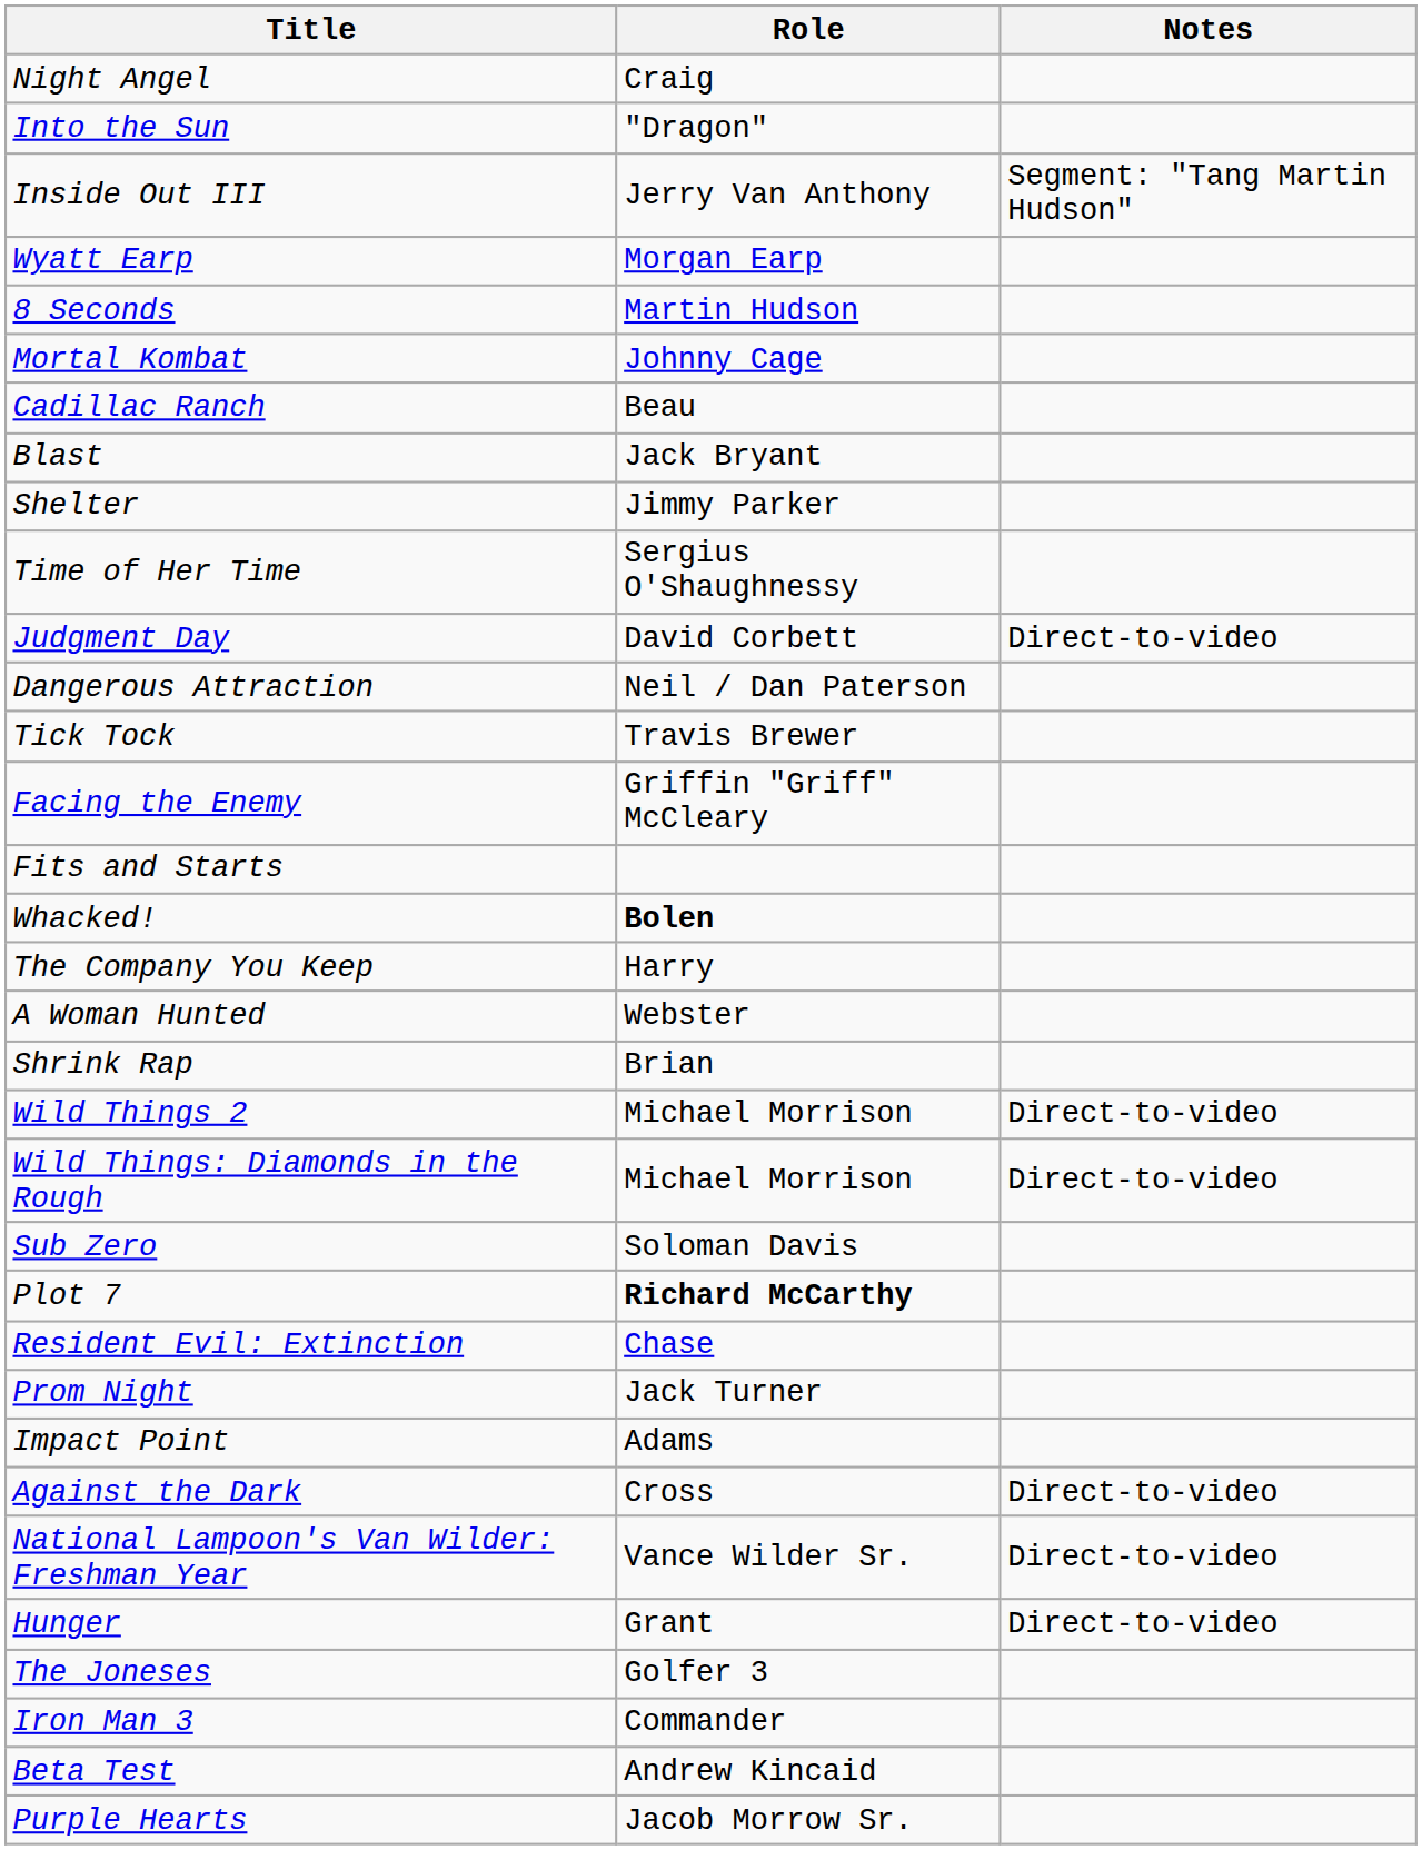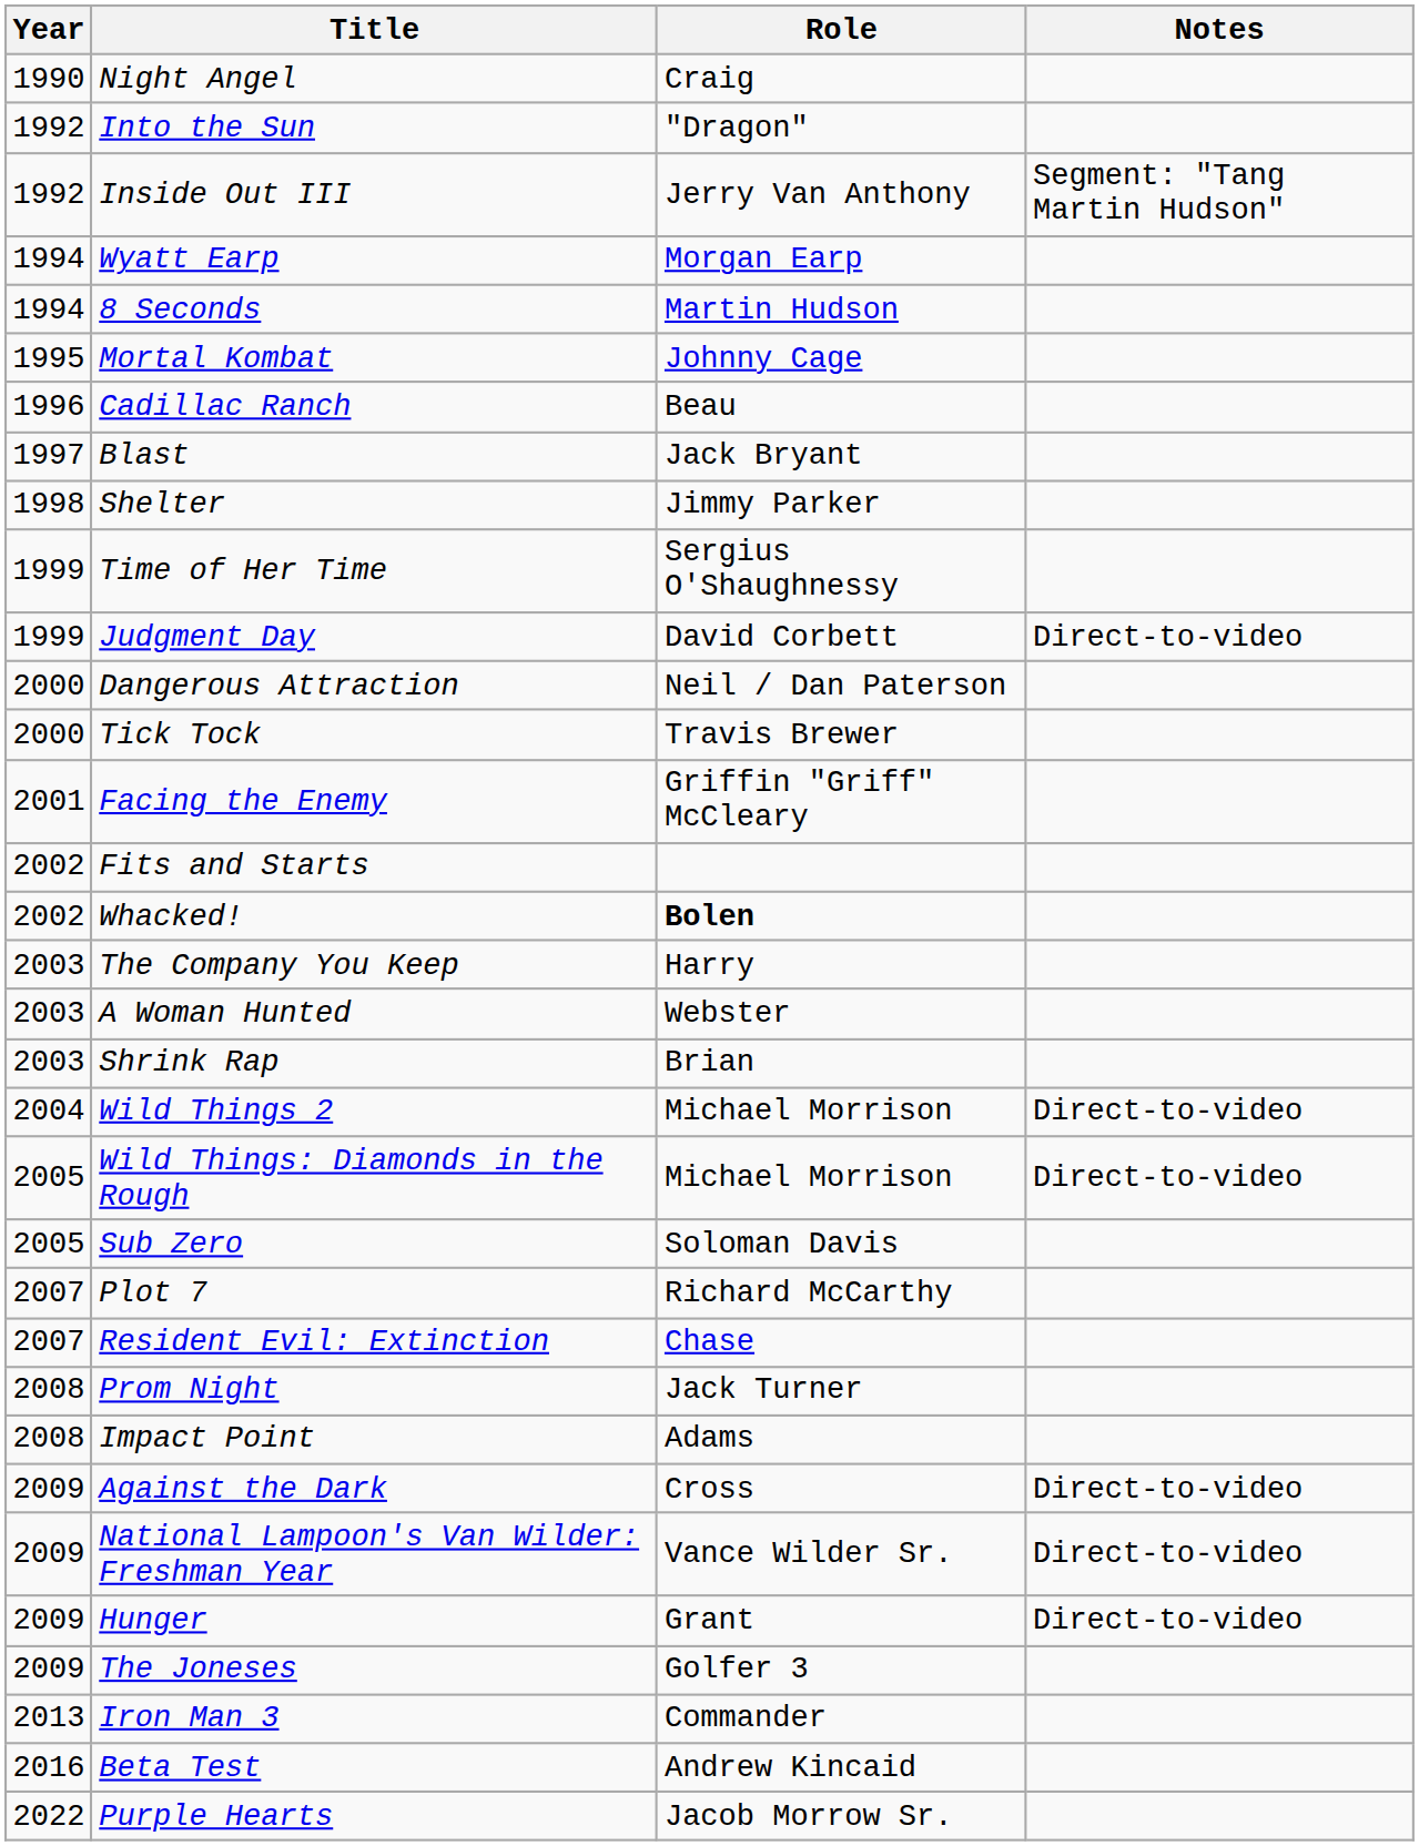+ column: Year | 1990 | 1992 | 1992 | 1994 | 1994 | 1995 | 1996 | 1997 | 1998 | 1999 | 1999 | 2000 | 2000 | 2001 | 2002 | 2002 | 2003 | 2003 | 2003 | 2004 | 2005 | 2005 | 2007 | 2007 | 2008 | 2008 | 2009 | 2009 | 2009 | 2009 | 2013 | 2016 | 2022
Plot 7 | Role: bold -> normal
